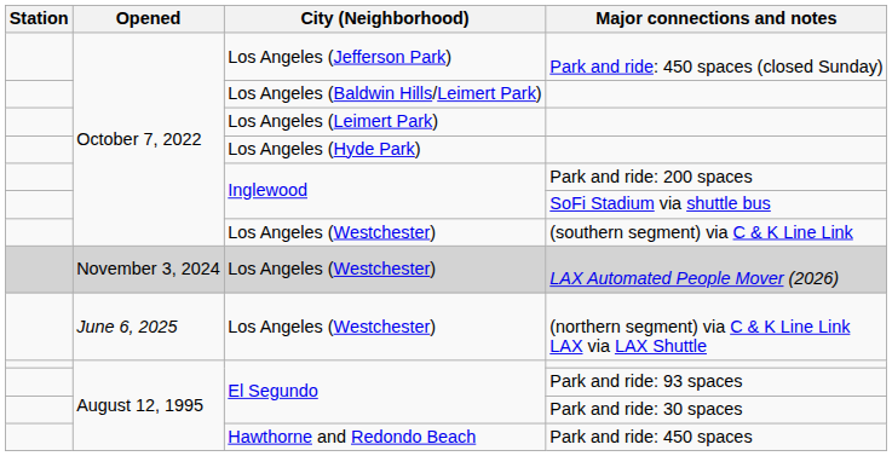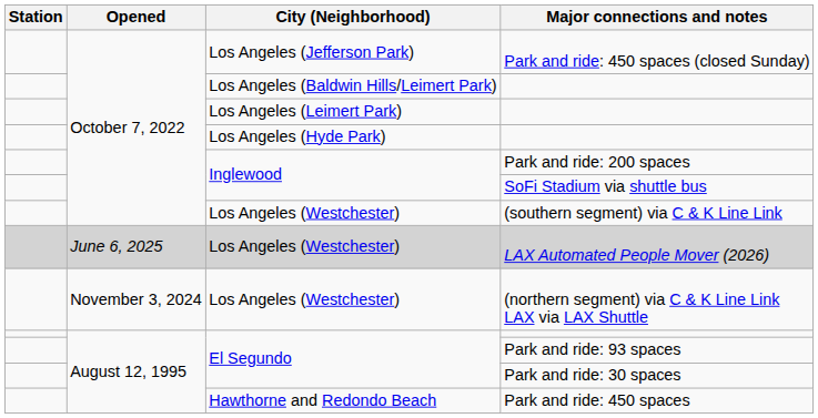LAX Automated People Mover (2026) | Opened: November 3, 2024 -> June 6, 2025
(northern segment) via C & K Line Link LAX via LAX Shuttle | Opened: June 6, 2025 -> November 3, 2024
